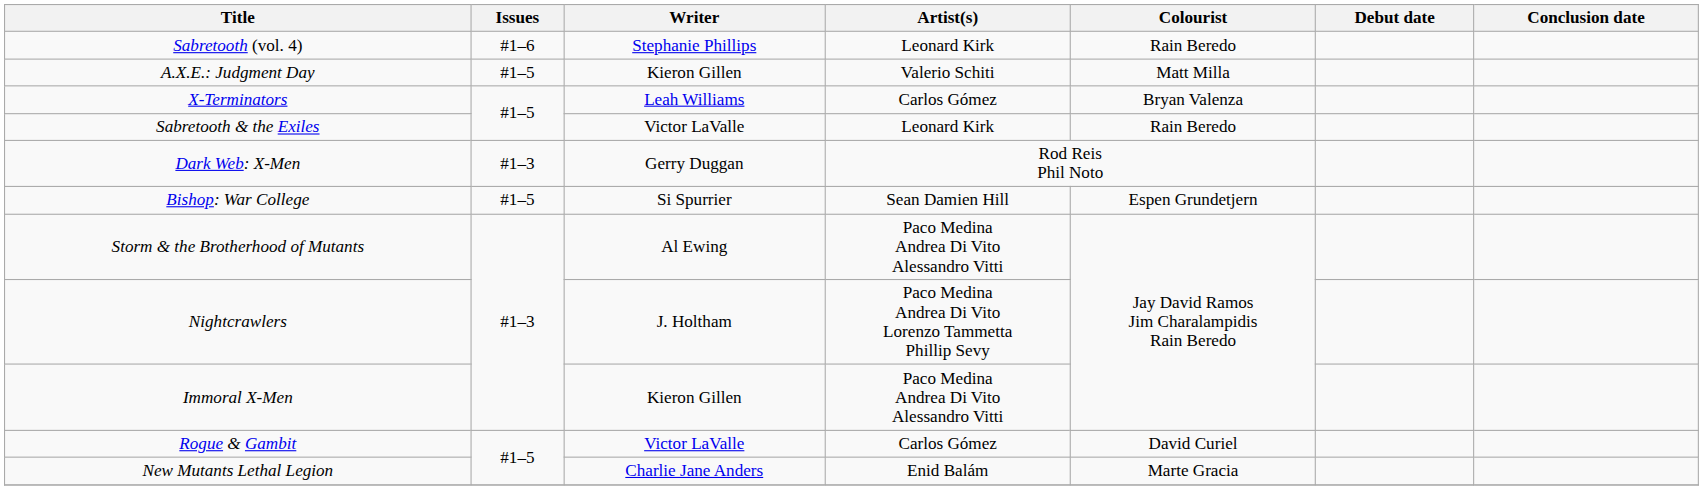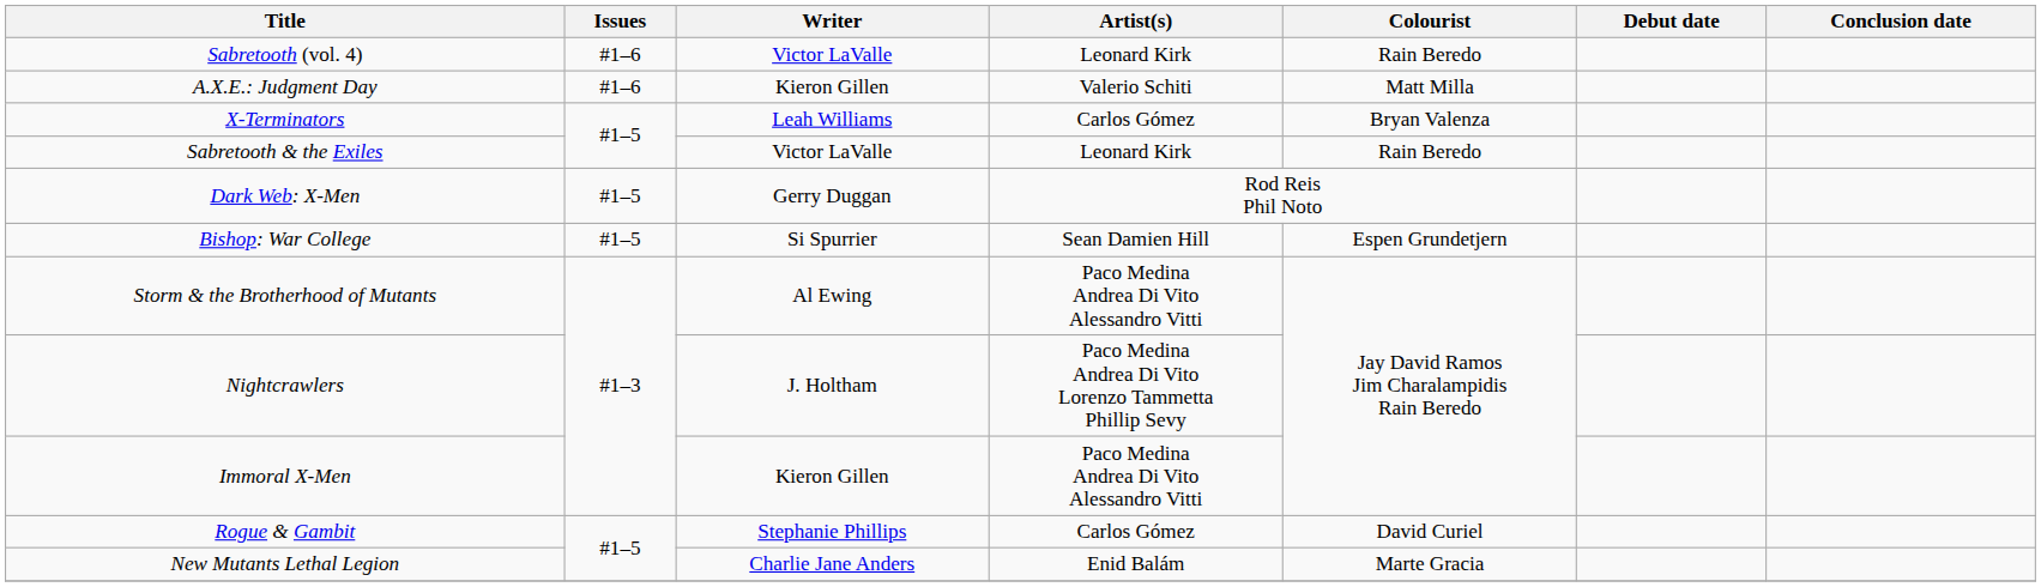Sabretooth (vol. 4) | Writer: Stephanie Phillips -> Victor LaValle
A.X.E.: Judgment Day | Issues: #1–5 -> #1–6
Dark Web: X-Men | Issues: #1–3 -> #1–5
Rogue & Gambit | Writer: Victor LaValle -> Stephanie Phillips
